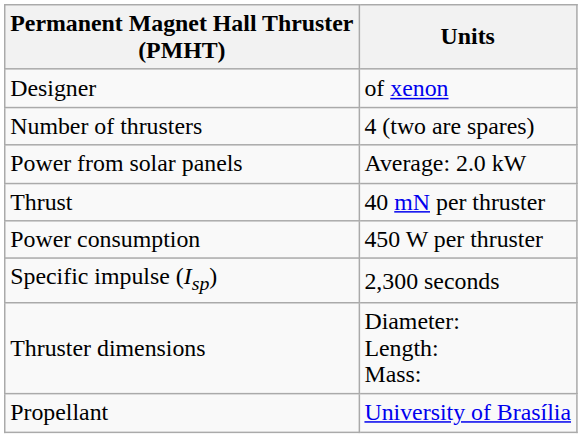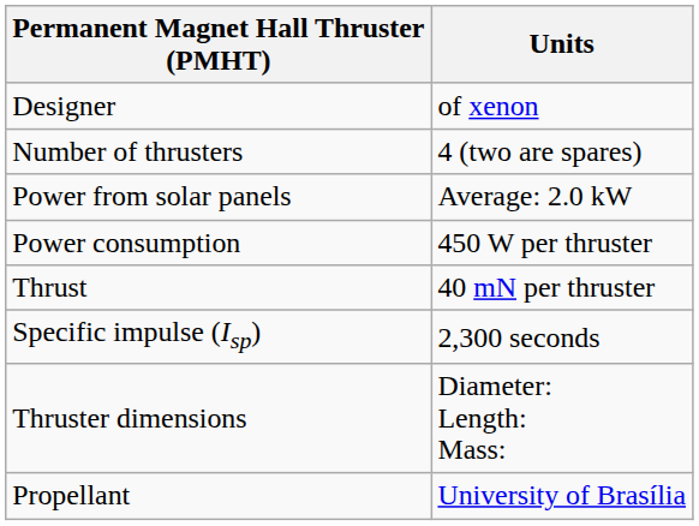rows swapped: Power consumption <-> Thrust
